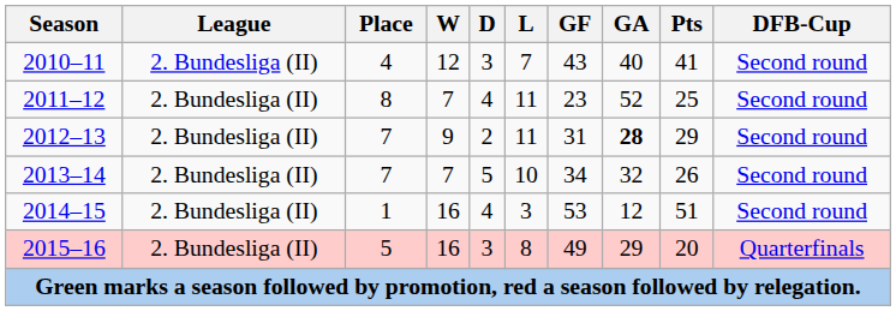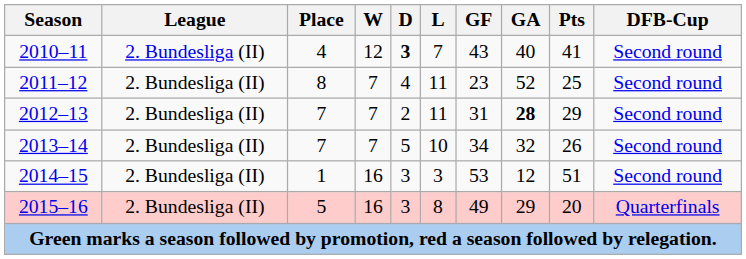2010–11 | D: normal -> bold
2012–13 | W: 9 -> 7
2014–15 | D: 4 -> 3
